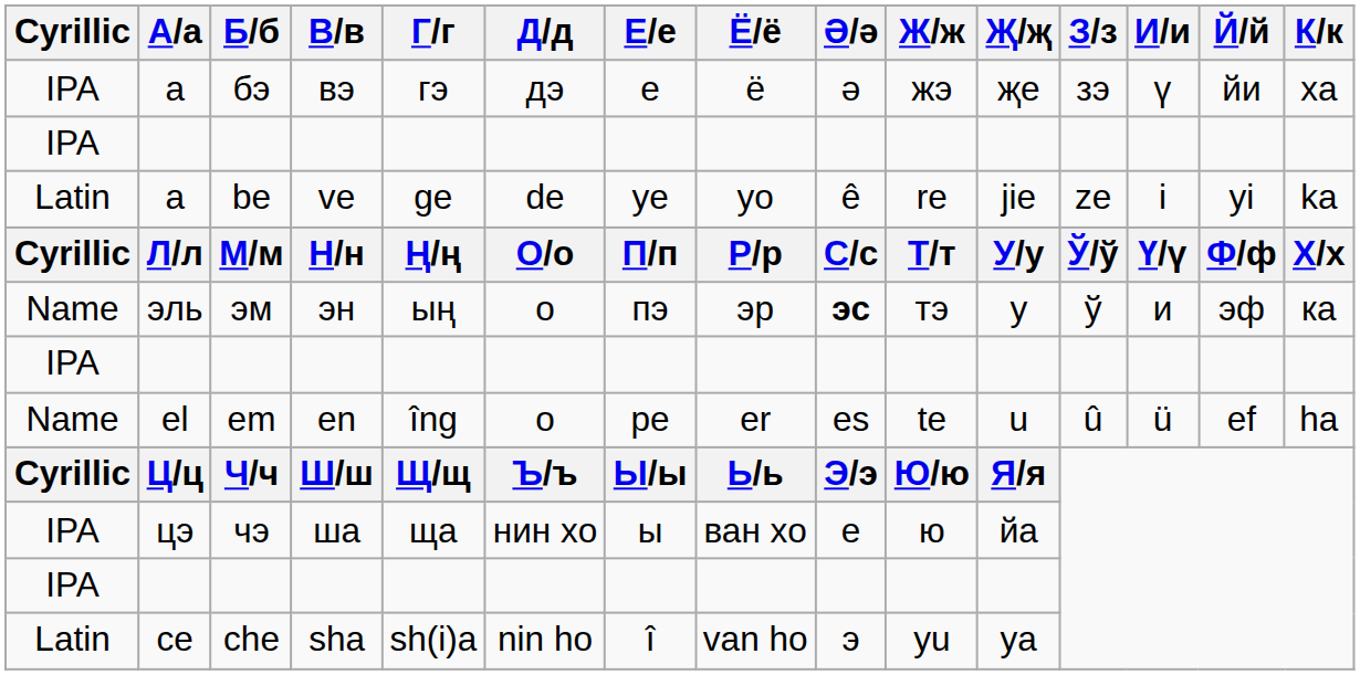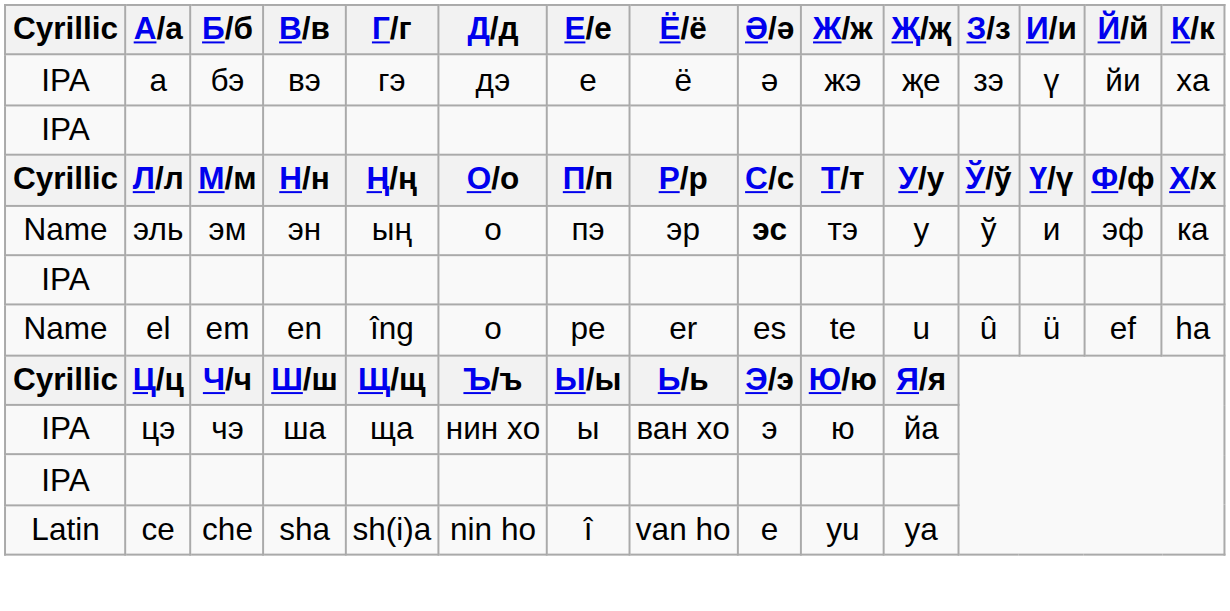- row: Latin | a | be | ve | ge | de | ye | yo | ê | re | jie | ze | i | yi | ka
чэ | Ә/ә: e -> э
che | Ә/ә: э -> e
